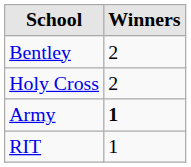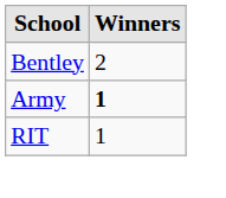- row: Holy Cross | 2
